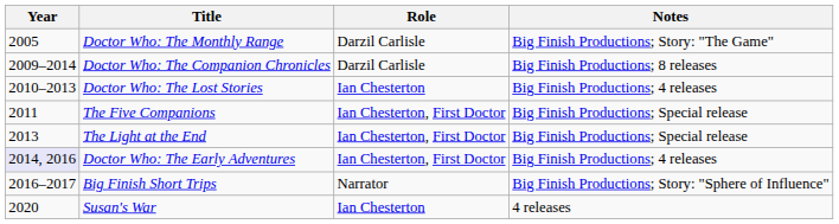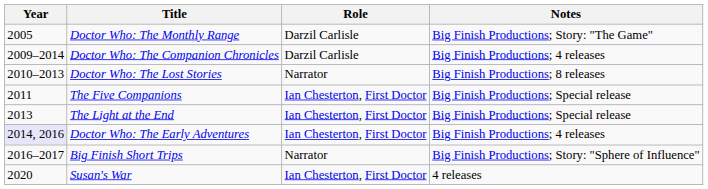Doctor Who: The Companion Chronicles | Notes: Big Finish Productions; 8 releases -> Big Finish Productions; 4 releases
Doctor Who: The Lost Stories | Role: Ian Chesterton -> Narrator
Doctor Who: The Lost Stories | Notes: Big Finish Productions; 4 releases -> Big Finish Productions; 8 releases
Susan's War | Role: Ian Chesterton -> Ian Chesterton, First Doctor
